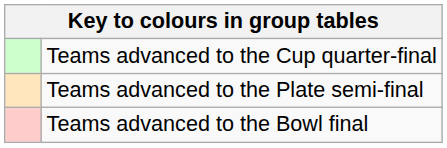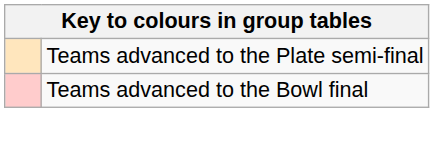- row: Teams advanced to the Cup quarter-final
